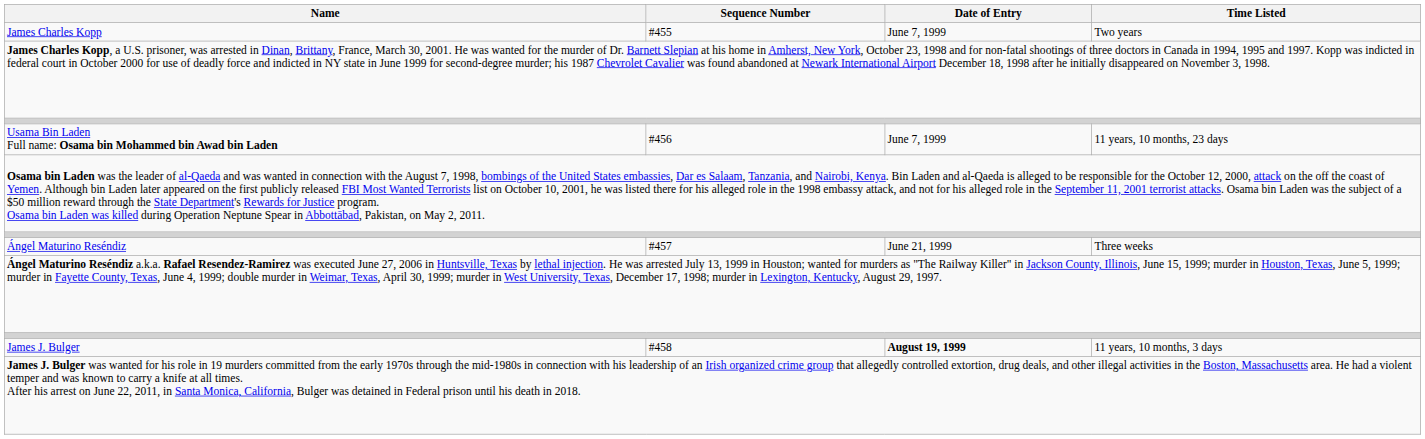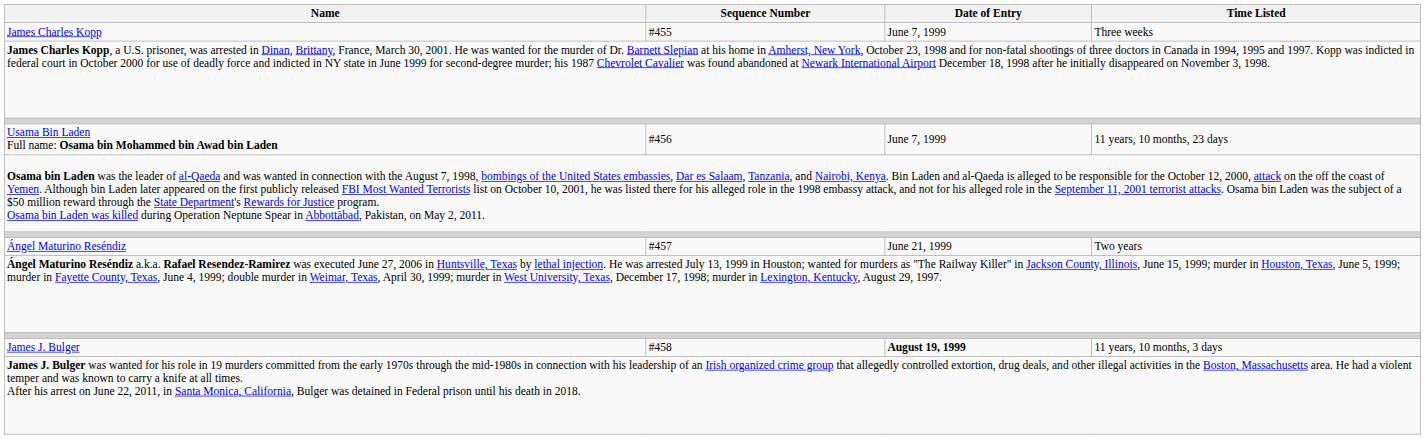James Charles Kopp | Time Listed: Two years -> Three weeks
Ángel Maturino Reséndiz | Time Listed: Three weeks -> Two years
